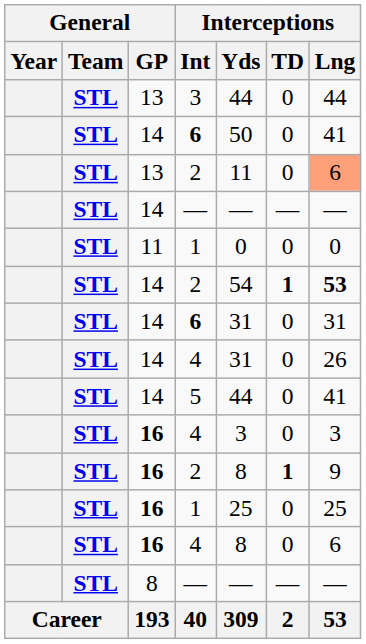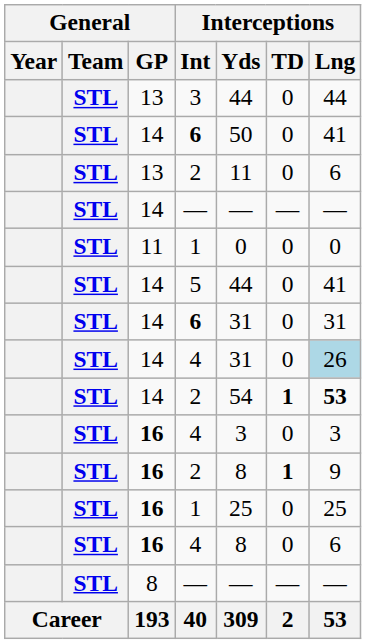13 / 2 | Interceptions / Lng: lightsalmon background -> no background
rows swapped: 14 / 2 <-> 5
14 / 4 | Interceptions / Lng: no background -> lightblue background
